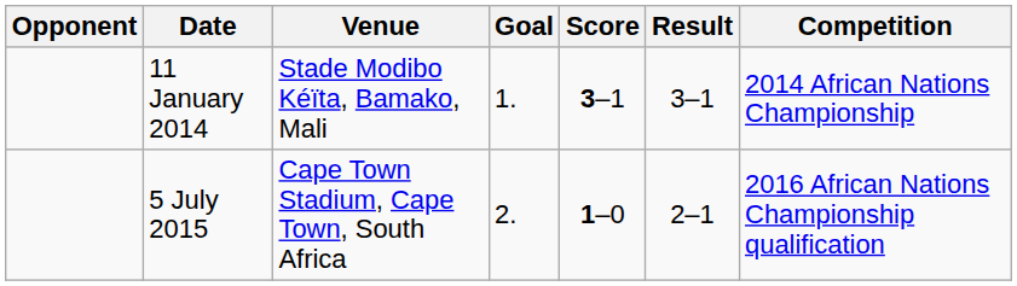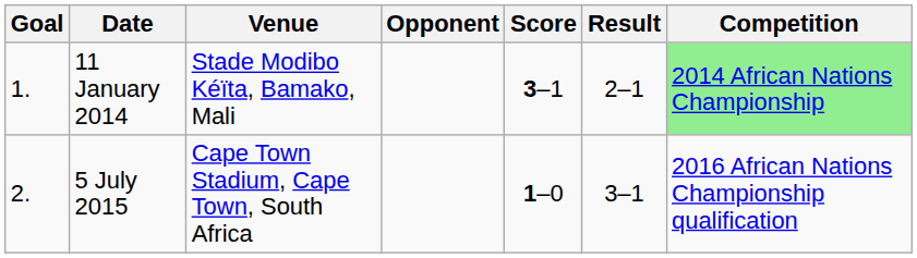columns swapped: Goal <-> Opponent
11 January 2014 | Result: 3–1 -> 2–1
11 January 2014 | Competition: no background -> lightgreen background
5 July 2015 | Result: 2–1 -> 3–1
